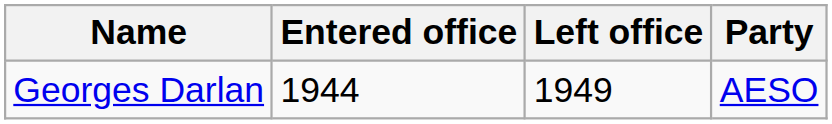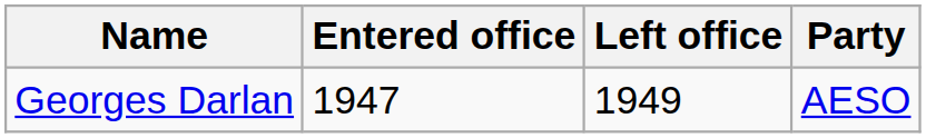Georges Darlan | Entered office: 1944 -> 1947
